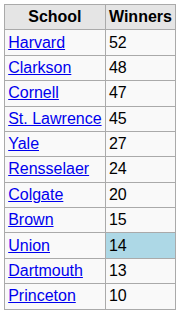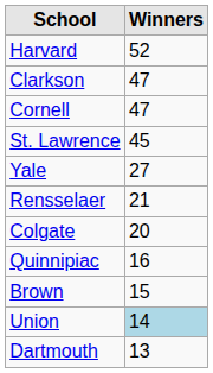Clarkson | Winners: 48 -> 47
Rensselaer | Winners: 24 -> 21
+ row: Quinnipiac | 16
- row: Princeton | 10
